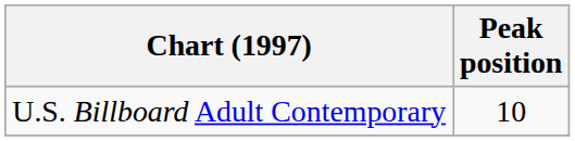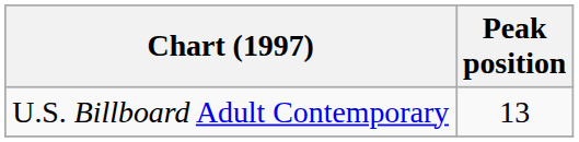U.S. Billboard Adult Contemporary | Peak position: 10 -> 13
